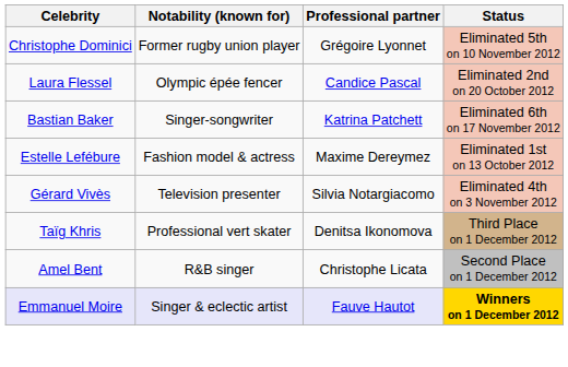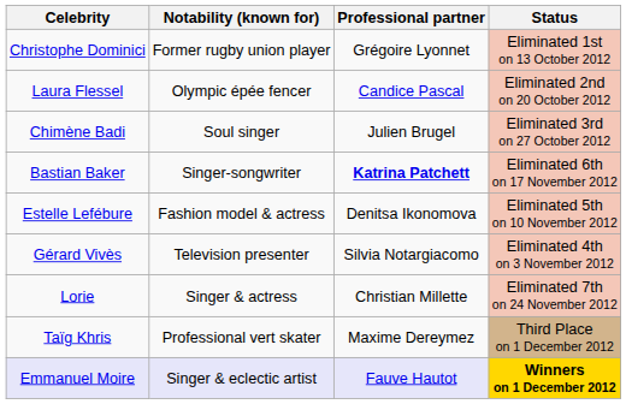Christophe Dominici | Status: Eliminated 5th on 10 November 2012 -> Eliminated 1st on 13 October 2012
+ row: Chimène Badi | Soul singer | Julien Brugel | Eliminated 3rd on 27 October 2012
Bastian Baker | Professional partner: normal -> bold
Estelle Lefébure | Professional partner: Maxime Dereymez -> Denitsa Ikonomova
Estelle Lefébure | Status: Eliminated 1st on 13 October 2012 -> Eliminated 5th on 10 November 2012
+ row: Lorie | Singer & actress | Christian Millette | Eliminated 7th on 24 November 2012
Taïg Khris | Professional partner: Denitsa Ikonomova -> Maxime Dereymez
- row: Amel Bent | R&B singer | Christophe Licata | Second Place on 1 December 2012
